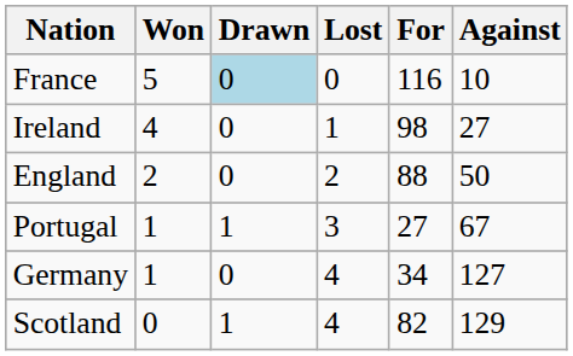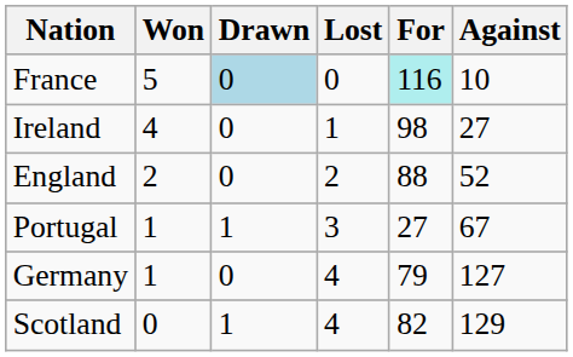France | For: no background -> paleturquoise background
England | Against: 50 -> 52
Germany | For: 34 -> 79
